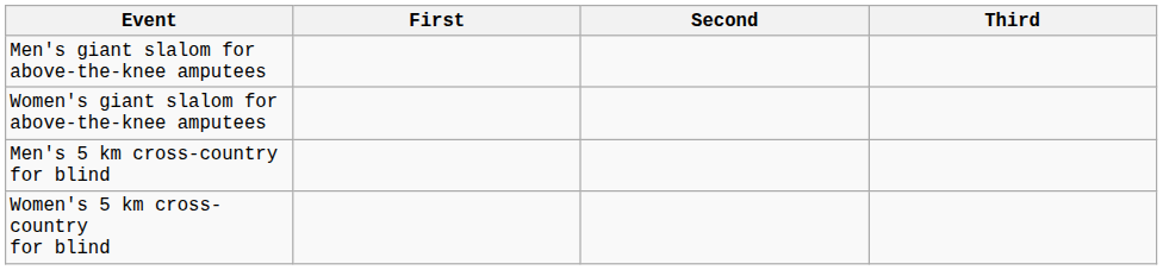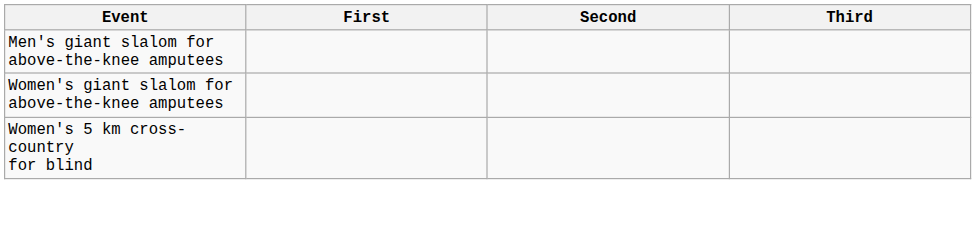- row: Men's 5 km cross-country for blind
